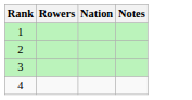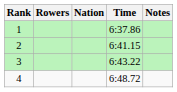+ column: Time | 6:37.86 | 6:41.15 | 6:43.22 | 6:48.72
